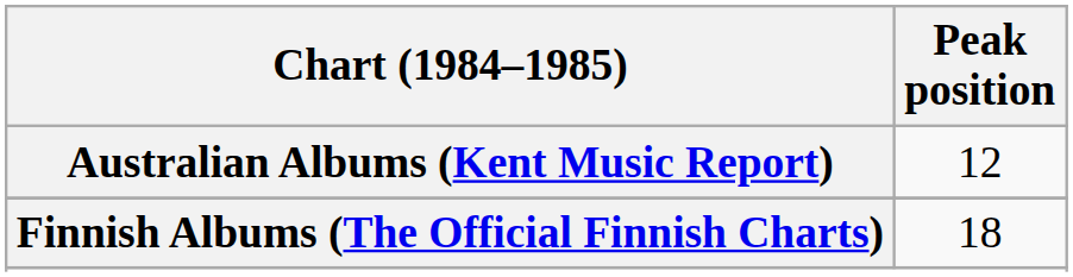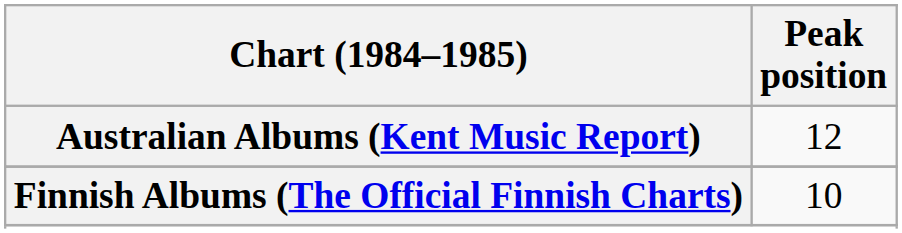Finnish Albums (The Official Finnish Charts) | Peak position: 18 -> 10
